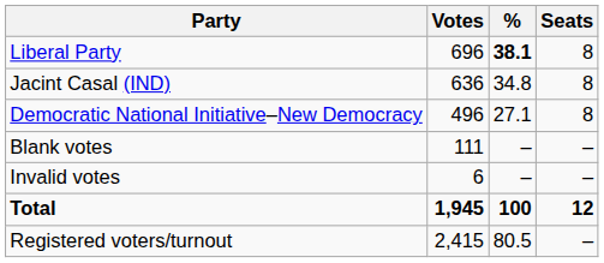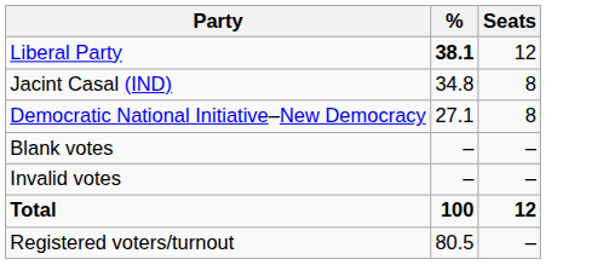- column: Votes | 696 | 636 | 496 | 111 | 6 | 1,945 | 2,415
Liberal Party | Seats: 8 -> 12
